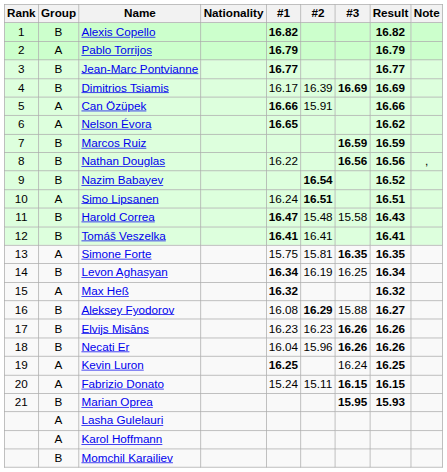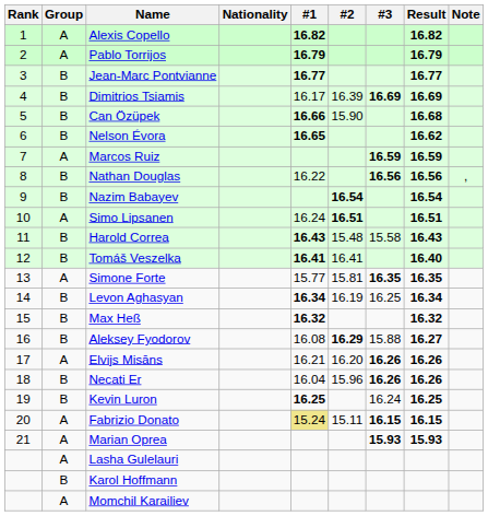Alexis Copello | Group: B -> A
Can Özüpek | Group: A -> B
Can Özüpek | #2: 15.91 -> 15.90
Can Özüpek | Result: 16.66 -> 16.68
Nelson Évora | Group: A -> B
Marcos Ruiz | Group: B -> A
Nazim Babayev | Result: 16.52 -> 16.54
Harold Correa | #1: 16.47 -> 16.43
Tomáš Veszelka | Result: 16.41 -> 16.40
Simone Forte | #1: 15.75 -> 15.77
Max Heß | Group: A -> B
Elvijs Misāns | Group: B -> A
Elvijs Misāns | #1: 16.23 -> 16.21
Elvijs Misāns | #2: 16.23 -> 16.20
Kevin Luron | Group: A -> B
Fabrizio Donato | #1: no background -> khaki background
Marian Oprea | Group: B -> A
Marian Oprea | #3: 15.95 -> 15.93
Karol Hoffmann | Group: A -> B
Momchil Karailiev | Group: B -> A
